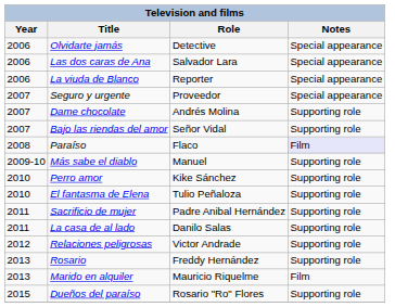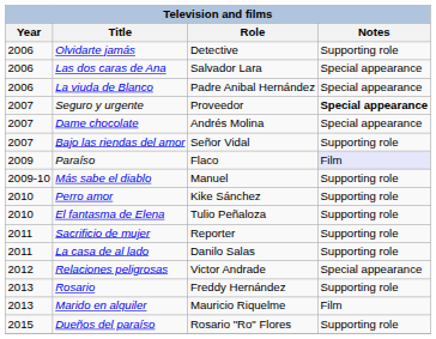Olvidarte jamás | Notes: Special appearance -> Supporting role
La viuda de Blanco | Role: Reporter -> Padre Anibal Hernández
Seguro y urgente | Notes: normal -> bold
Dame chocolate | Notes: Supporting role -> Special appearance
Paraíso | Year: 2008 -> 2009
Sacrificio de mujer | Role: Padre Anibal Hernández -> Reporter
Relaciones peligrosas | Notes: Supporting role -> Special appearance
